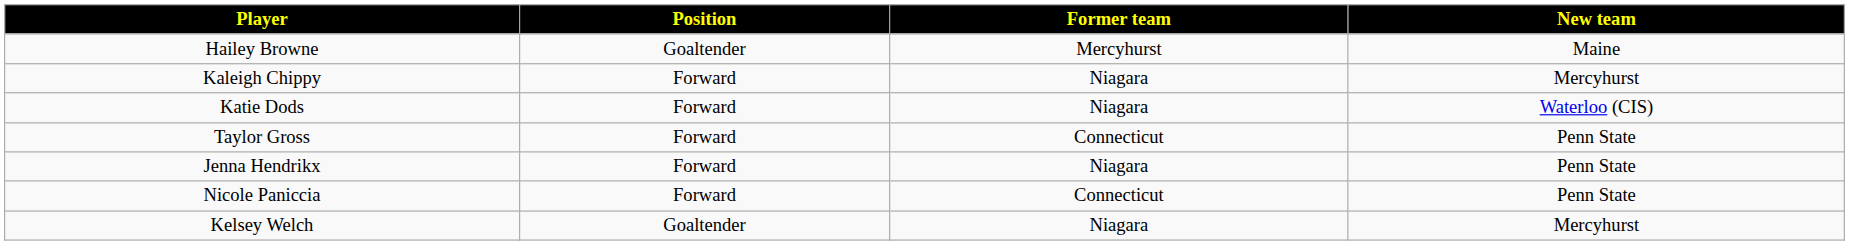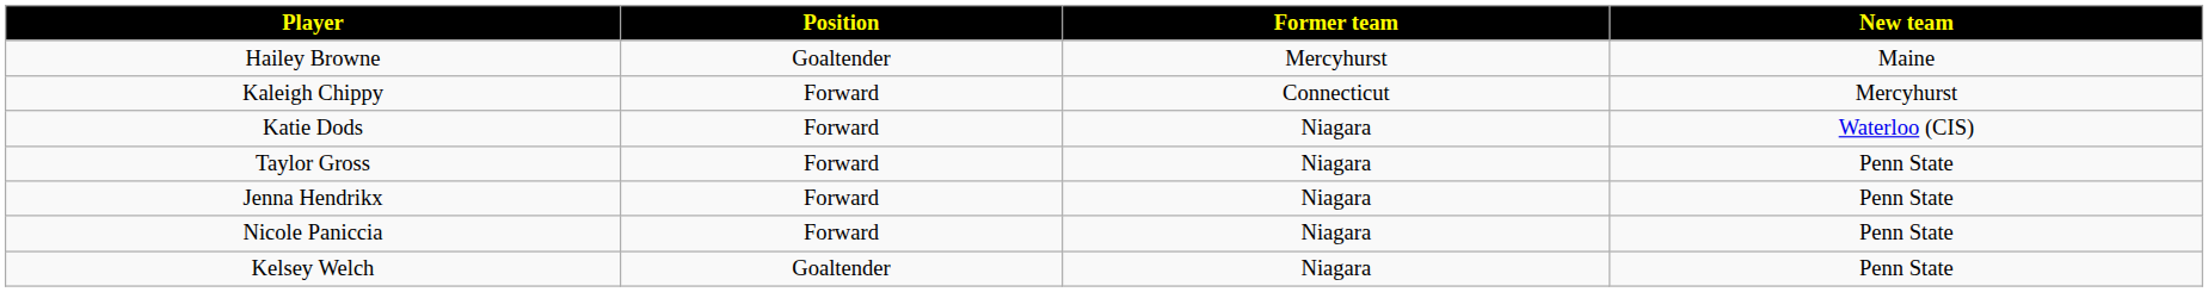Kaleigh Chippy | Former team: Niagara -> Connecticut
Taylor Gross | Former team: Connecticut -> Niagara
Nicole Paniccia | Former team: Connecticut -> Niagara
Kelsey Welch | New team: Mercyhurst -> Penn State
